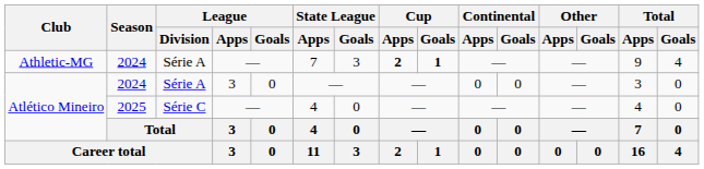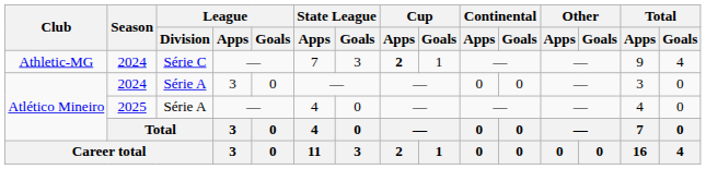Athletic-MG | League / Division: Série A -> Série C
Athletic-MG | Cup / Goals: bold -> normal
Atlético Mineiro / 2025 | League / Division: Série C -> Série A
